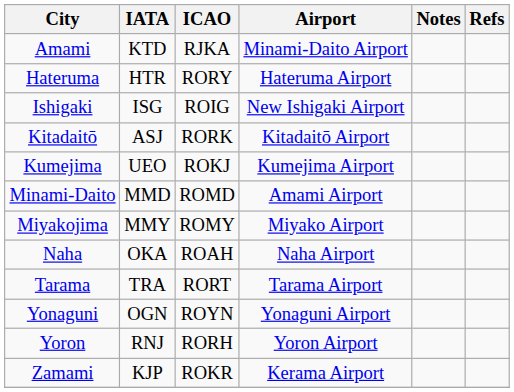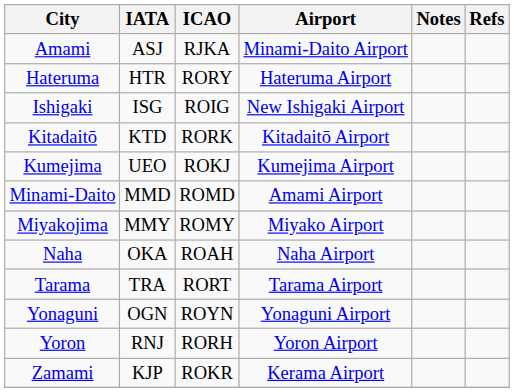Amami | IATA: KTD -> ASJ
Kitadaitō | IATA: ASJ -> KTD
